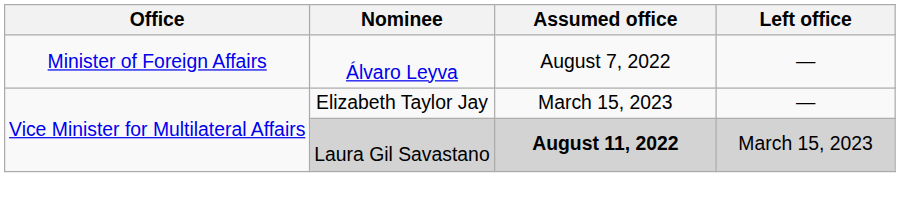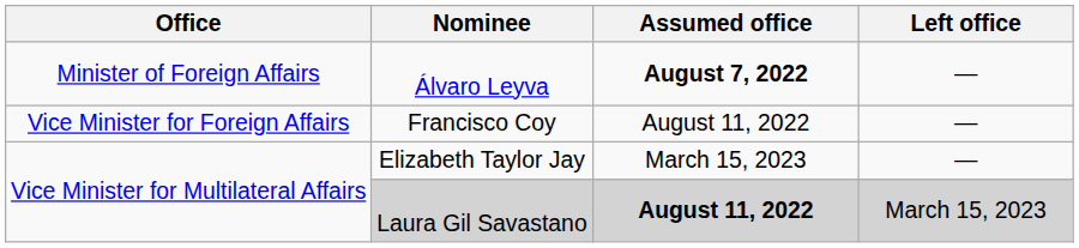Álvaro Leyva | Assumed office: normal -> bold
+ row: Vice Minister for Foreign Affairs | Francisco Coy | August 11, 2022 | —
